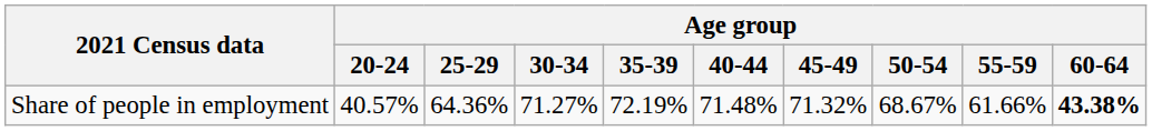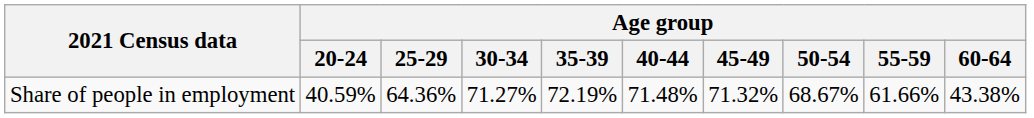Share of people in employment | Age group / 20-24: 40.57% -> 40.59%
Share of people in employment | Age group / 60-64: bold -> normal
